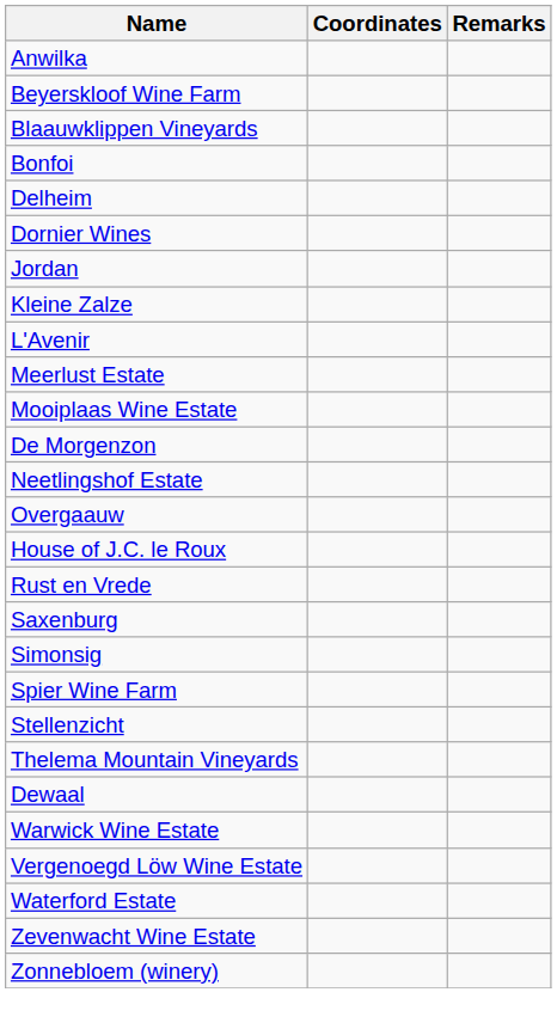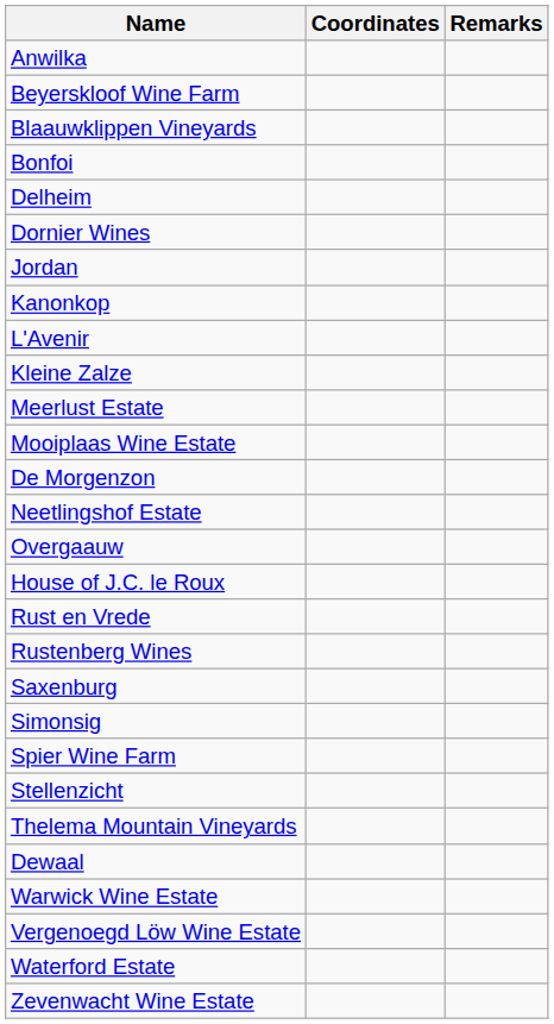+ row: Kanonkop
rows swapped: Kleine Zalze <-> L'Avenir
+ row: Rustenberg Wines
- row: Zonnebloem (winery)
